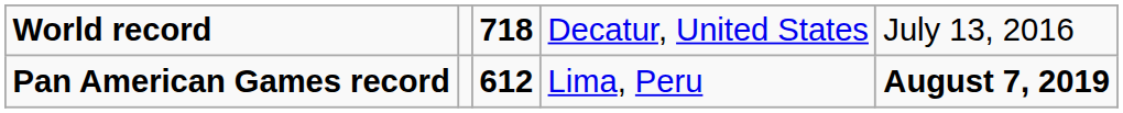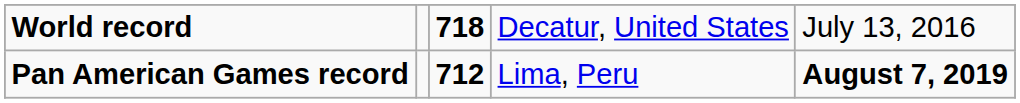Pan American Games record | column 3: 612 -> 712
